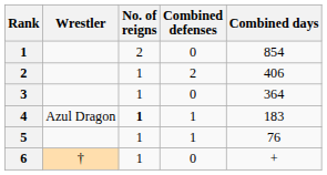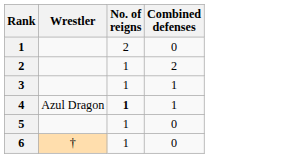- column: Combined days | 854 | 406 | 364 | 183 | 76 | +
3 | Combined defenses: 0 -> 1
5 | Combined defenses: 1 -> 0
